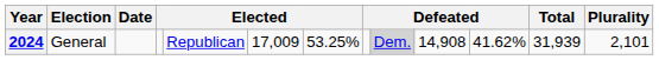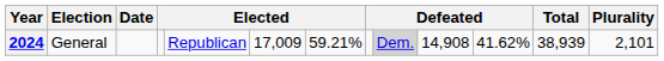2024 | column 7: 53.25% -> 59.21%
2024 | Total: 31,939 -> 38,939
